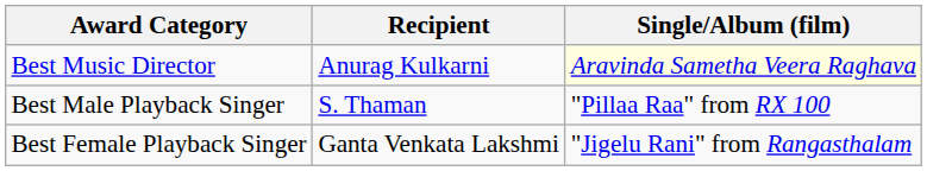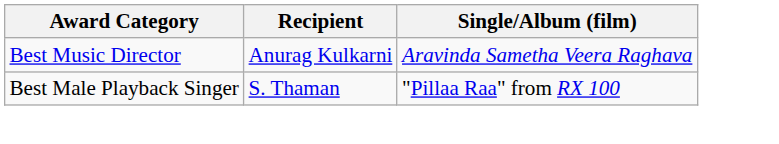Best Music Director | Single/Album (film): lightyellow background -> no background
- row: Best Female Playback Singer | Ganta Venkata Lakshmi | "Jigelu Rani" from Rangasthalam
